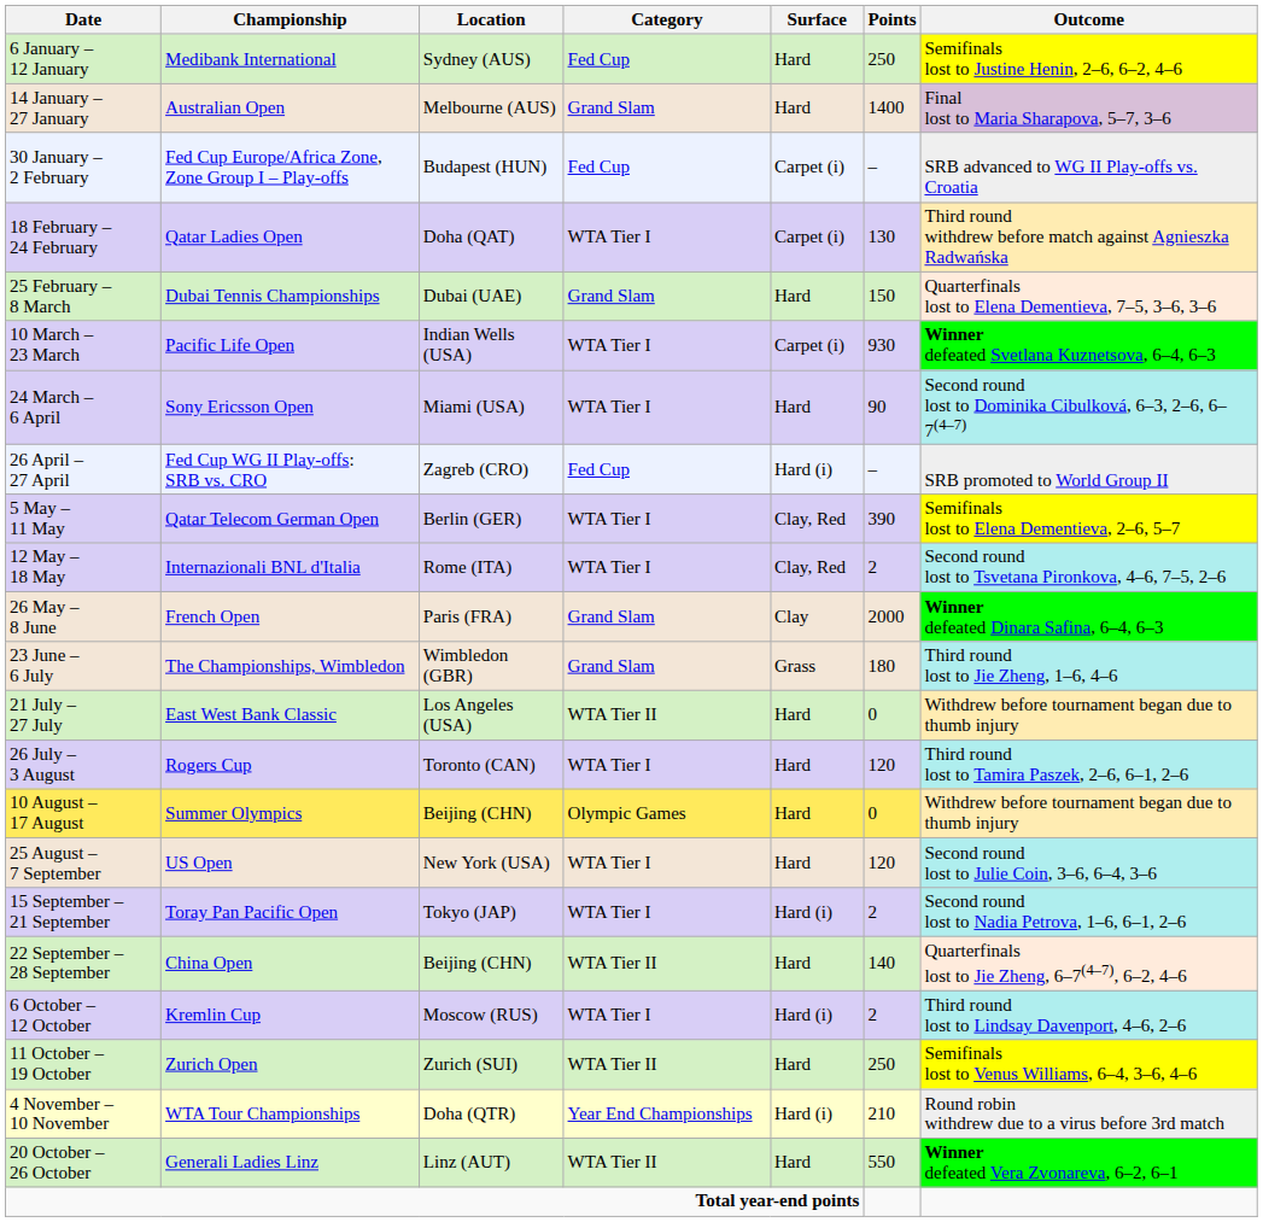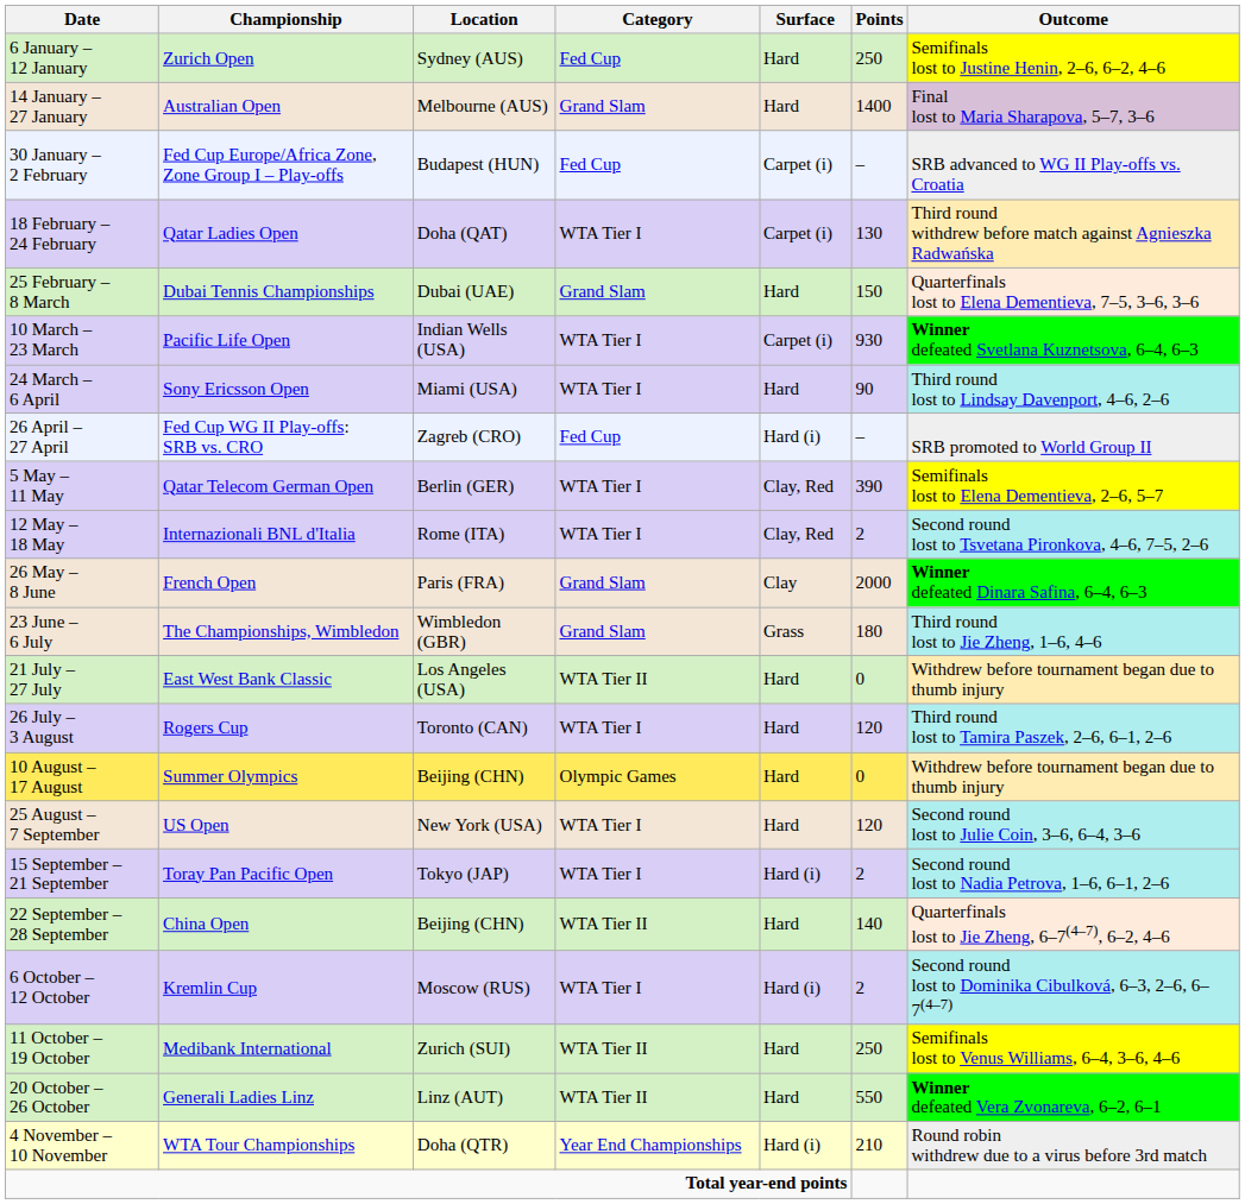6 January – 12 January | Championship: Medibank International -> Zurich Open
24 March – 6 April | Outcome: Second round lost to Dominika Cibulková, 6–3, 2–6, 6–7(4–7) -> Third round lost to Lindsay Davenport, 4–6, 2–6
6 October – 12 October | Outcome: Third round lost to Lindsay Davenport, 4–6, 2–6 -> Second round lost to Dominika Cibulková, 6–3, 2–6, 6–7(4–7)
11 October – 19 October | Championship: Zurich Open -> Medibank International
rows swapped: 20 October – 26 October <-> 4 November – 10 November
